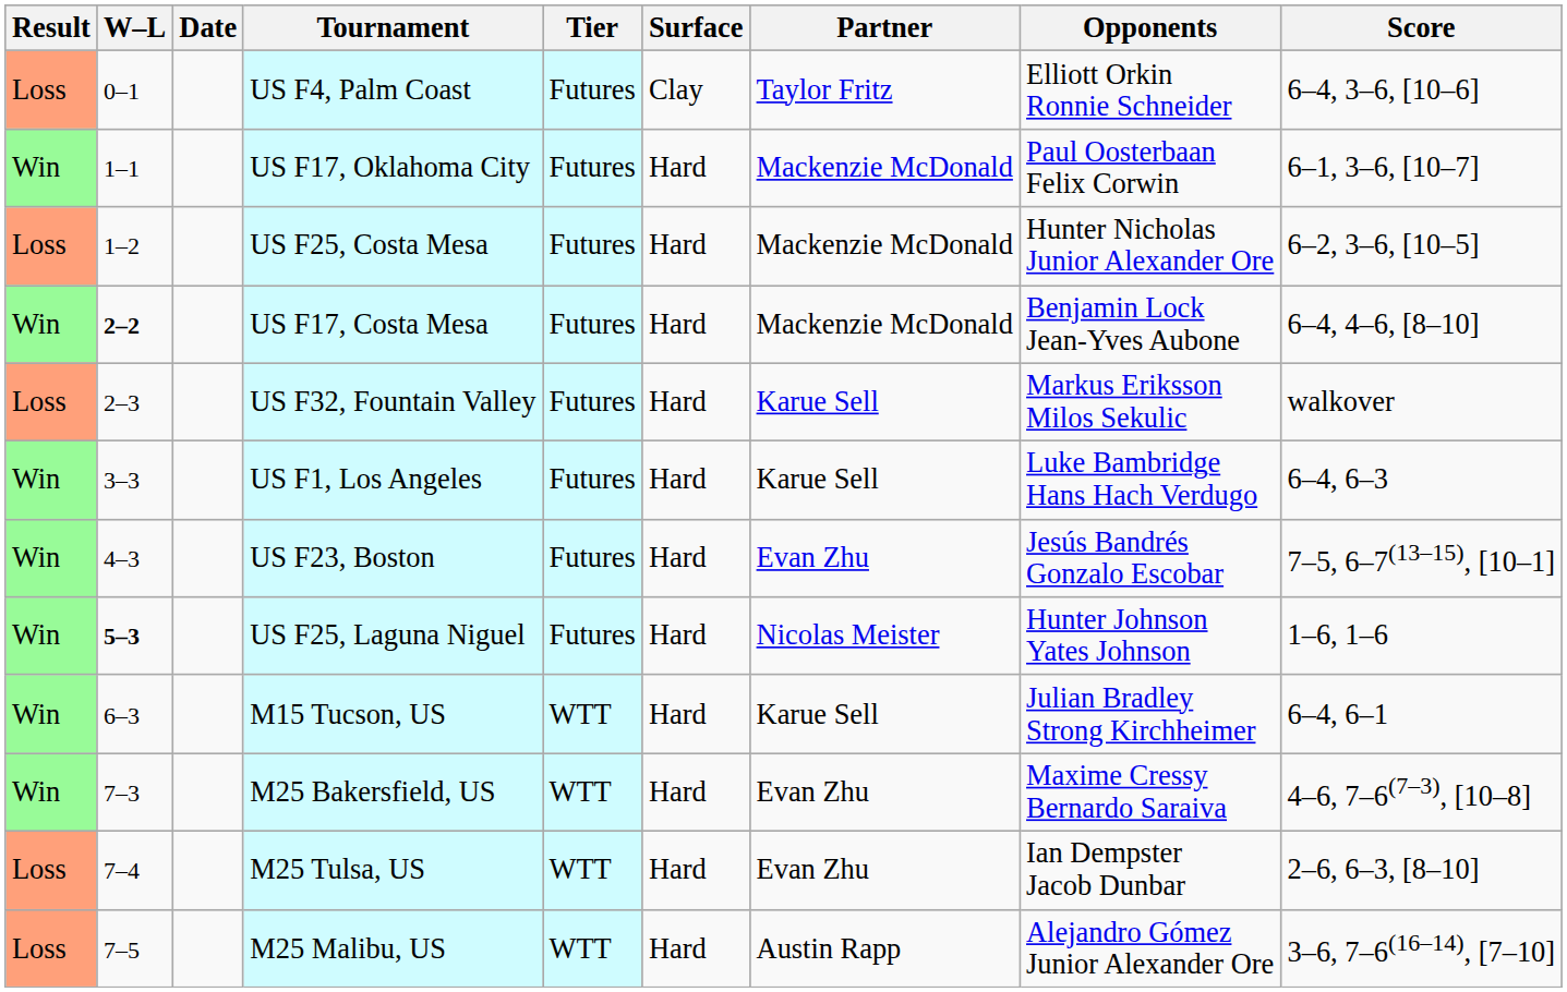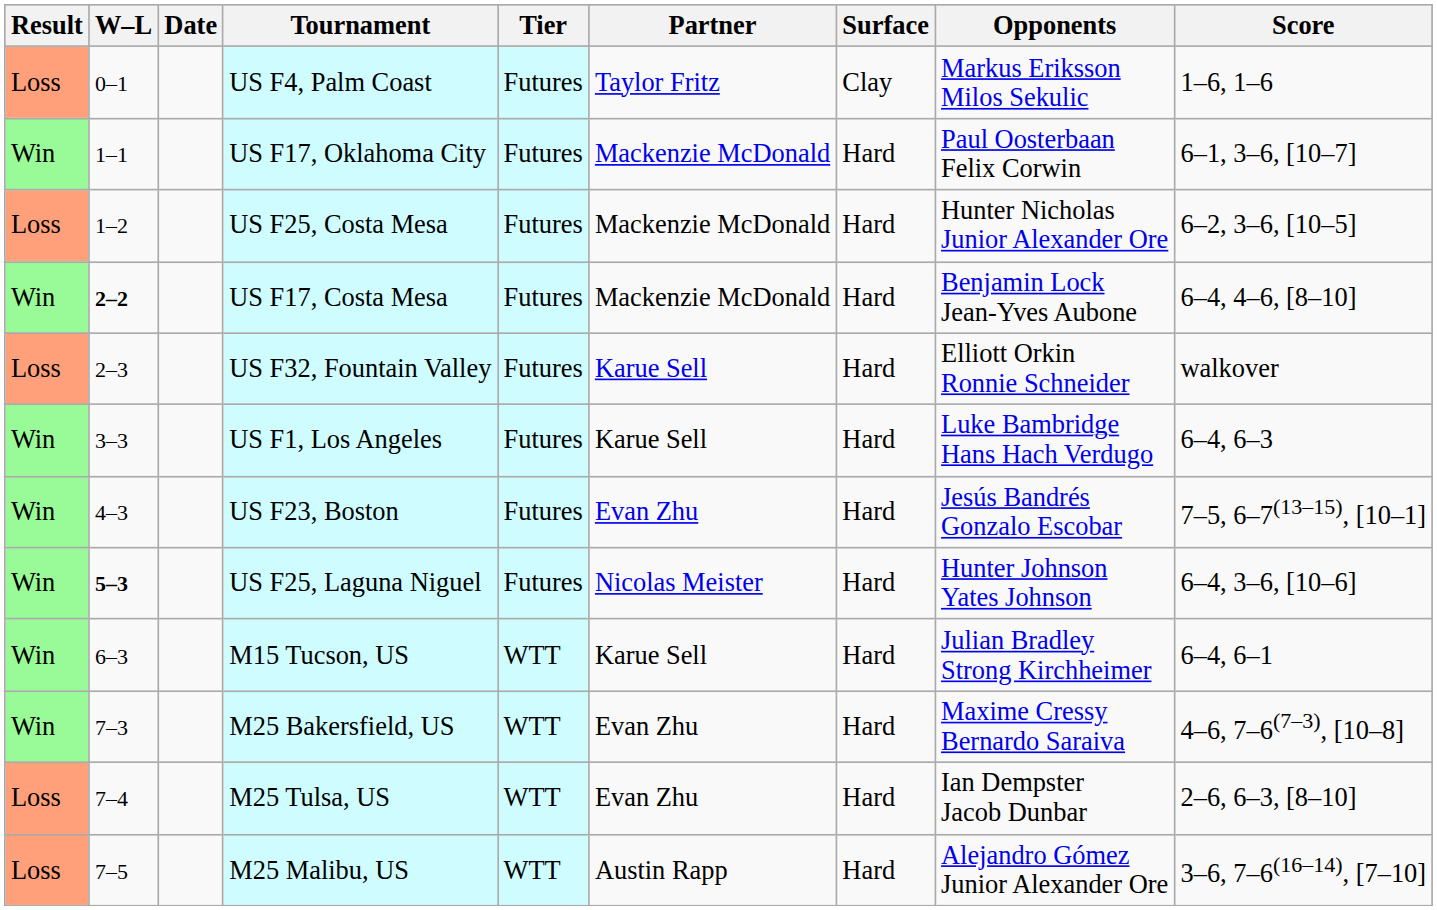columns swapped: Surface <-> Partner
US F4, Palm Coast | Opponents: Elliott Orkin Ronnie Schneider -> Markus Eriksson Milos Sekulic
US F4, Palm Coast | Score: 6–4, 3–6, [10–6] -> 1–6, 1–6
US F32, Fountain Valley | Opponents: Markus Eriksson Milos Sekulic -> Elliott Orkin Ronnie Schneider
US F25, Laguna Niguel | Score: 1–6, 1–6 -> 6–4, 3–6, [10–6]
